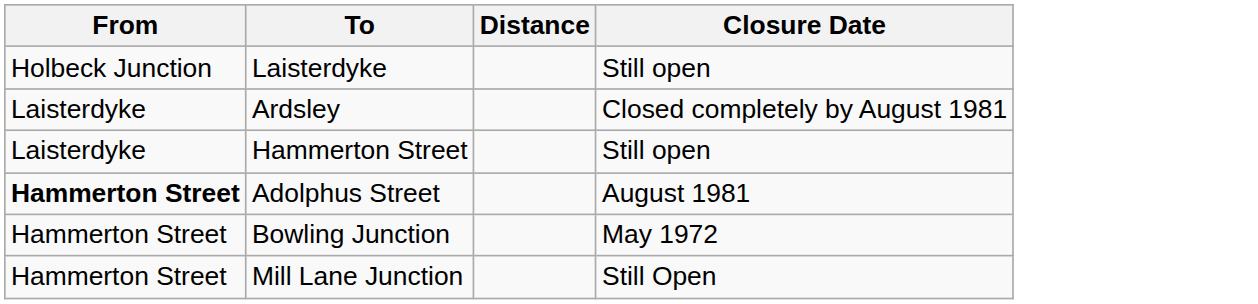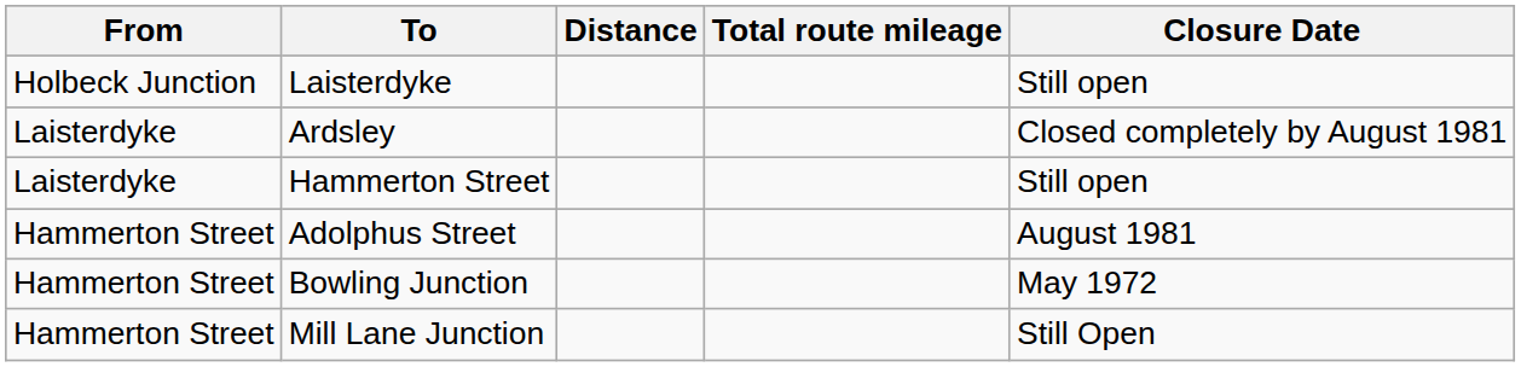+ column: Total route mileage
Adolphus Street | From: bold -> normal
